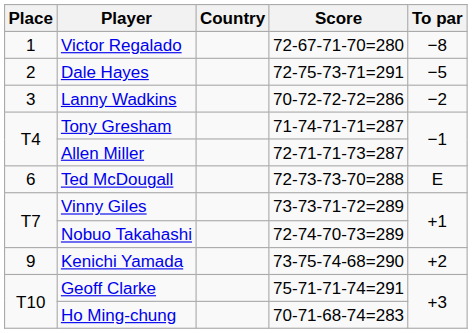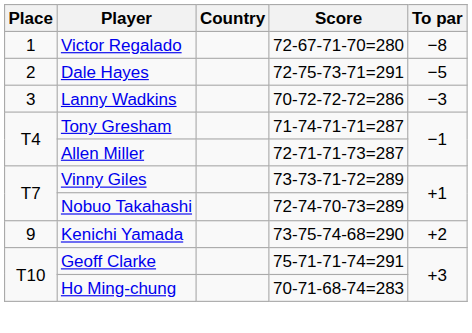Lanny Wadkins | To par: −2 -> −3
- row: 6 | Ted McDougall | 72-73-73-70=288 | E
